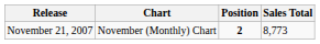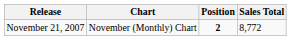November 21, 2007 | Sales Total: 8,773 -> 8,772
